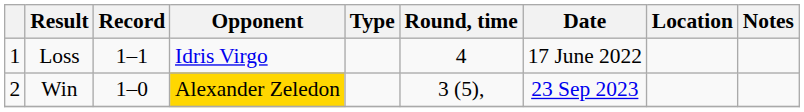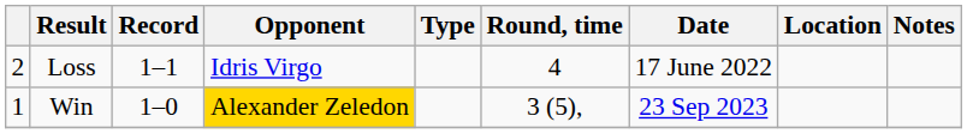Loss | column 1: 1 -> 2
Win | column 1: 2 -> 1
